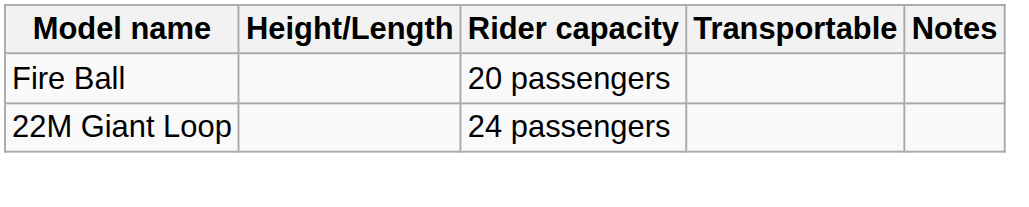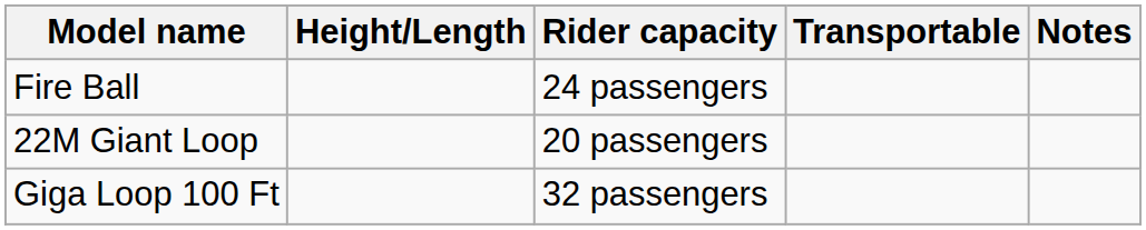Fire Ball | Rider capacity: 20 passengers -> 24 passengers
22M Giant Loop | Rider capacity: 24 passengers -> 20 passengers
+ row: Giga Loop 100 Ft | 32 passengers
